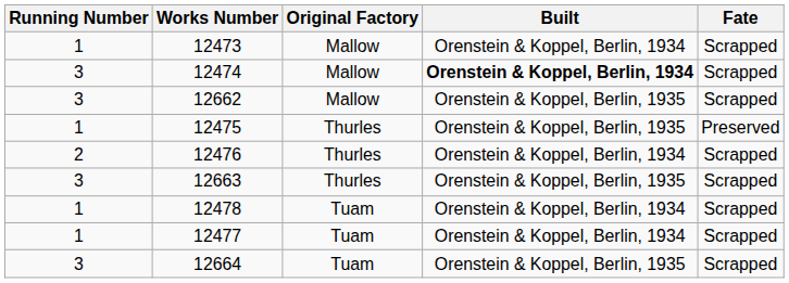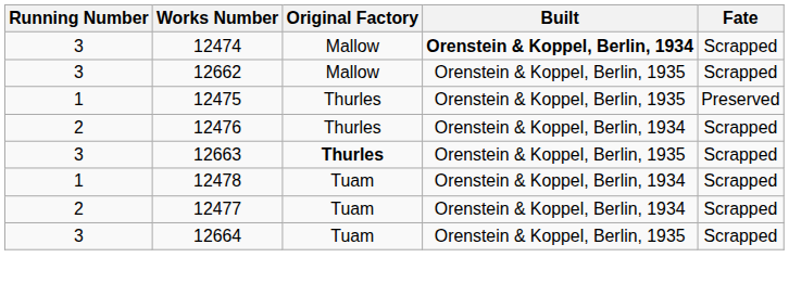- row: 1 | 12473 | Mallow | Orenstein & Koppel, Berlin, 1934 | Scrapped
12663 | Original Factory: normal -> bold
12477 | Running Number: 1 -> 2
